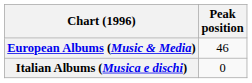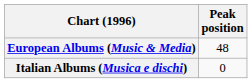European Albums (Music & Media) | Peak position: 46 -> 48
